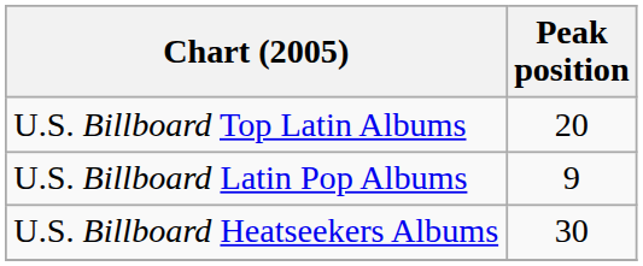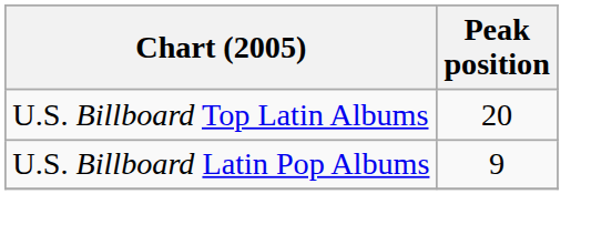- row: U.S. Billboard Heatseekers Albums | 30
